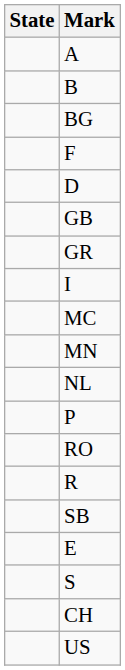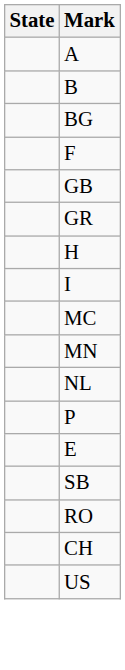- row: D
+ row: H
rows swapped: RO <-> E
- row: R
- row: S
